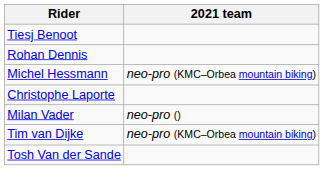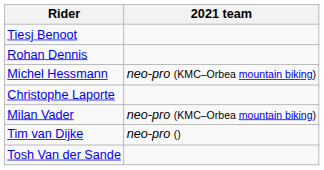Milan Vader | 2021 team: neo-pro () -> neo-pro (KMC–Orbea mountain biking)
Tim van Dijke | 2021 team: neo-pro (KMC–Orbea mountain biking) -> neo-pro ()
